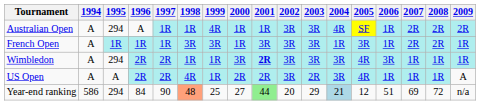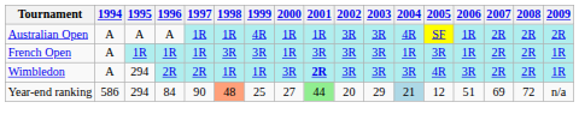Australian Open | 1995: 294 -> A
Wimbledon | 2007: 1R -> 2R
Wimbledon | 2008: 1R -> 2R
- row: US Open | A | A | 2R | 2R | 4R | 1R | 2R | 2R | 3R | 2R | 3R | 4R | 1R | 1R | 1R | A
